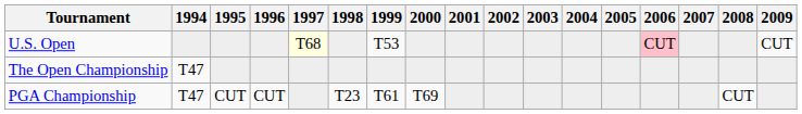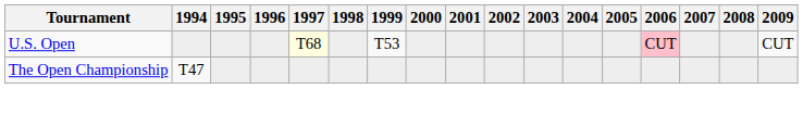- row: PGA Championship | T47 | CUT | CUT | T23 | T61 | T69 | CUT
